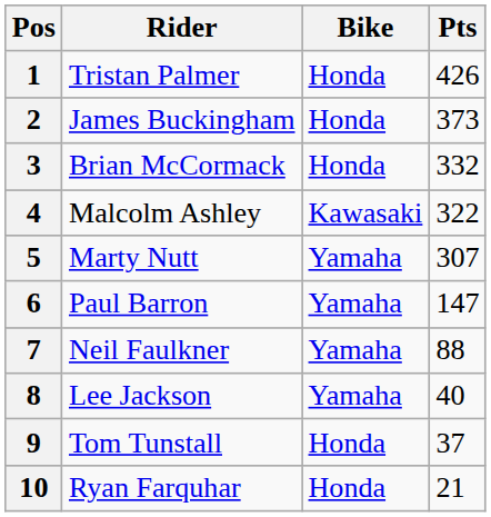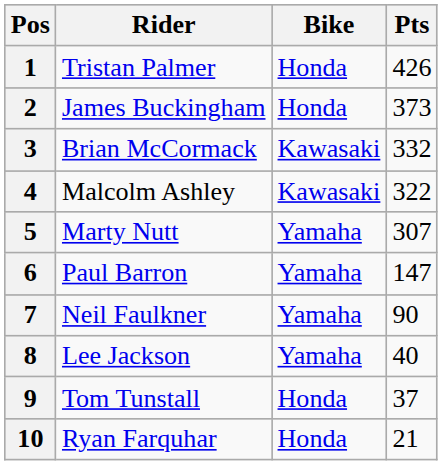3 | Bike: Honda -> Kawasaki
7 | Pts: 88 -> 90
